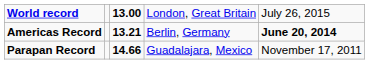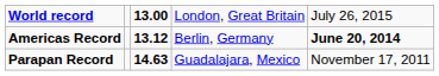Americas Record | column 3: 13.21 -> 13.12
Parapan Record | column 3: 14.66 -> 14.63
